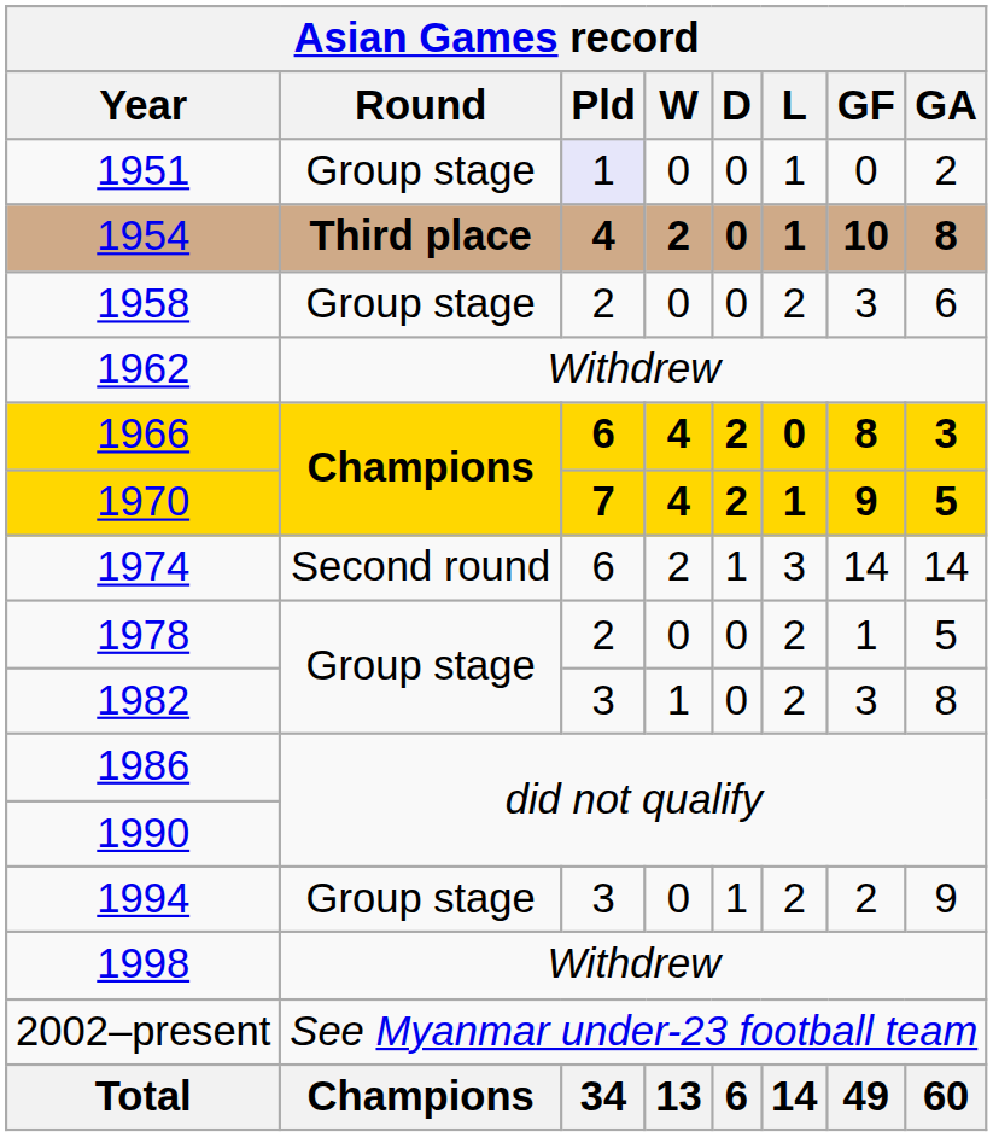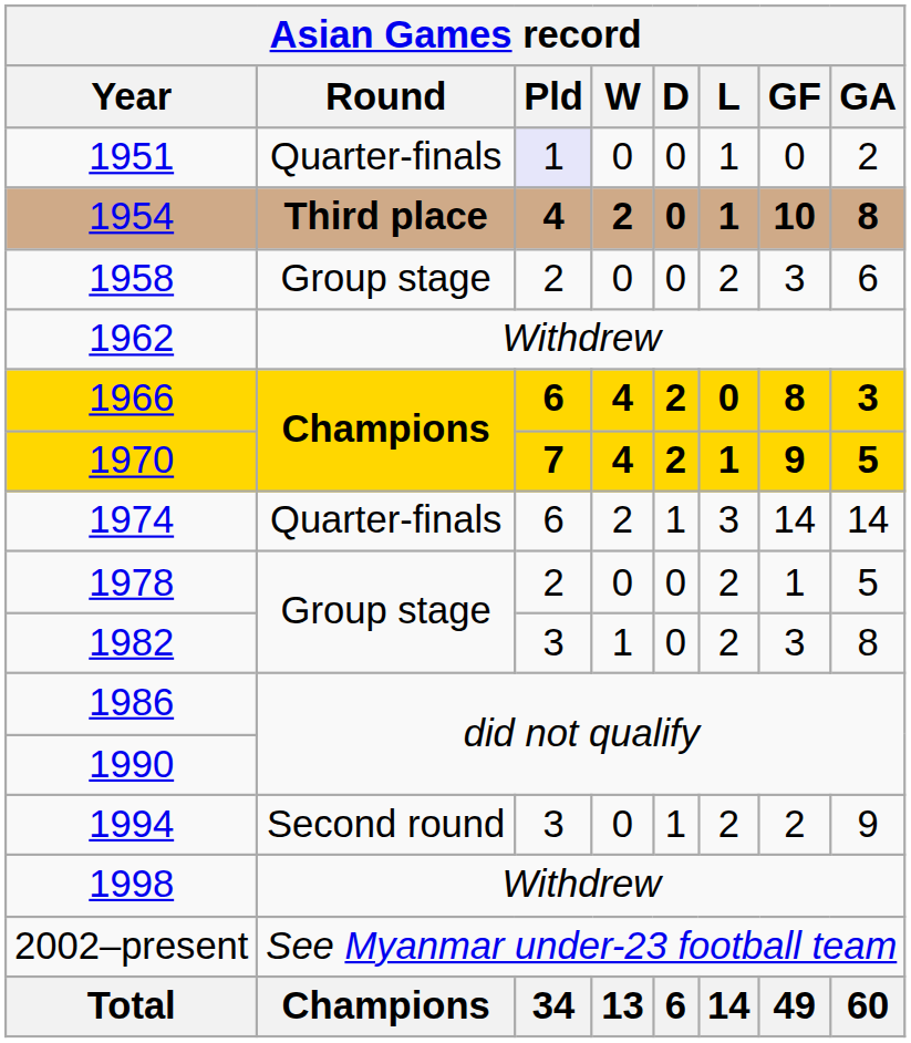1951 | Round: Group stage -> Quarter-finals
1974 | Round: Second round -> Quarter-finals
1994 | Round: Group stage -> Second round
